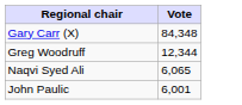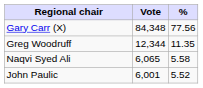+ column: % | 77.56 | 11.35 | 5.58 | 5.52
